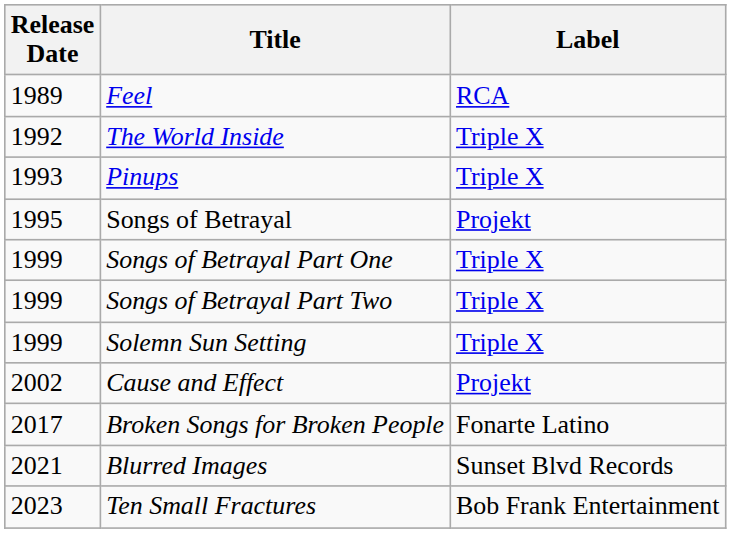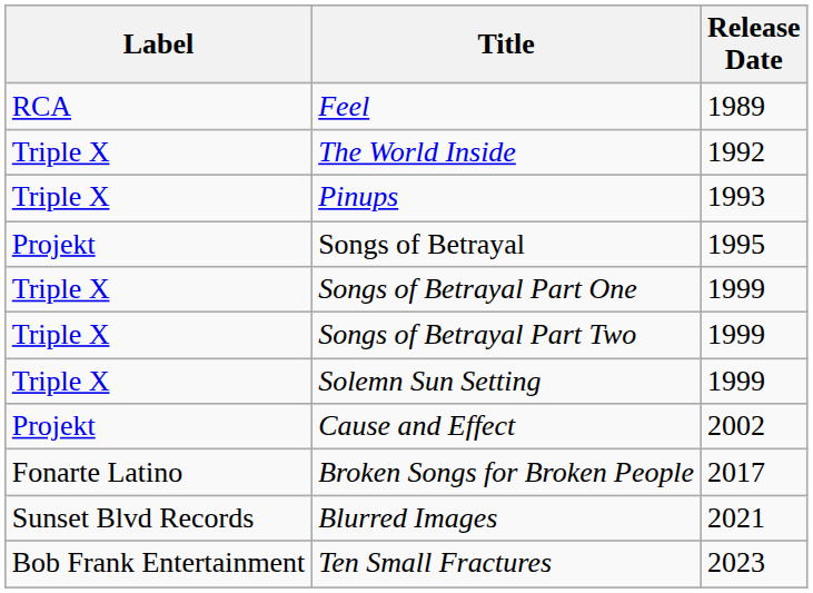columns swapped: Release Date <-> Label
